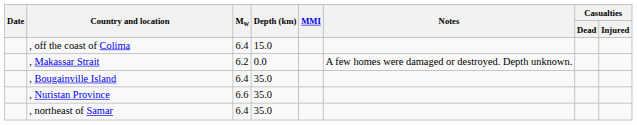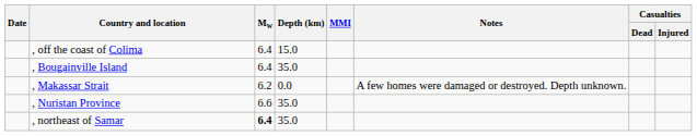rows swapped: , Bougainville Island <-> , Makassar Strait
, northeast of Samar | Mw: normal -> bold
